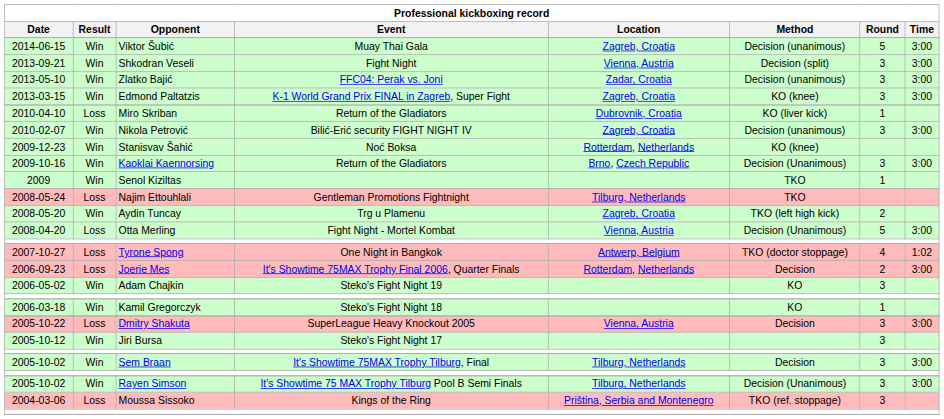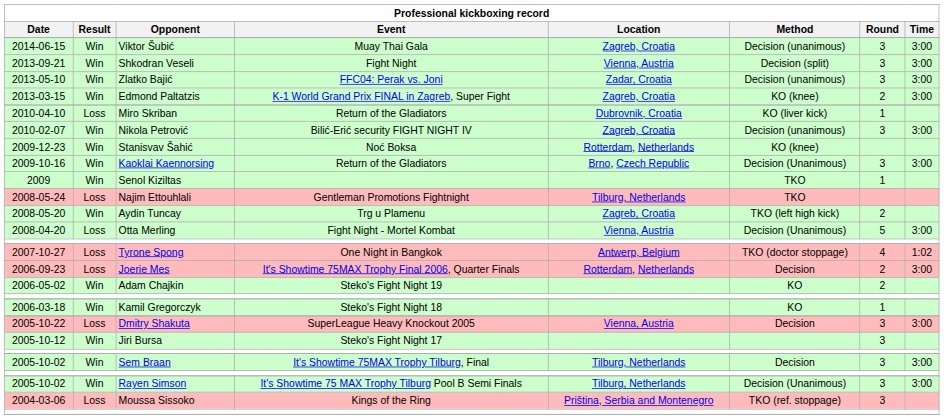Viktor Šubić | Professional kickboxing record / Round: 5 -> 3
Edmond Paltatzis | Professional kickboxing record / Round: 3 -> 2
Adam Chajkin | Professional kickboxing record / Round: 3 -> 2
